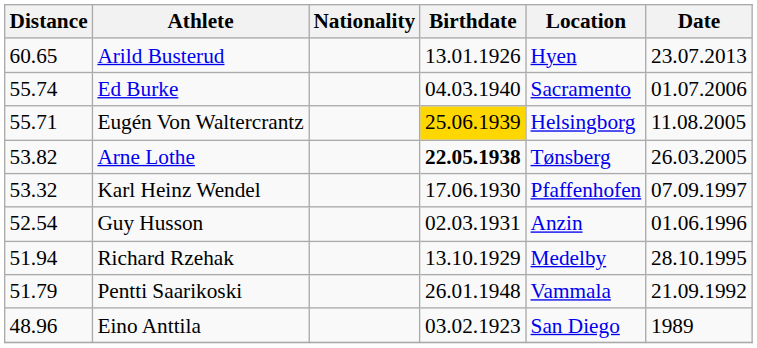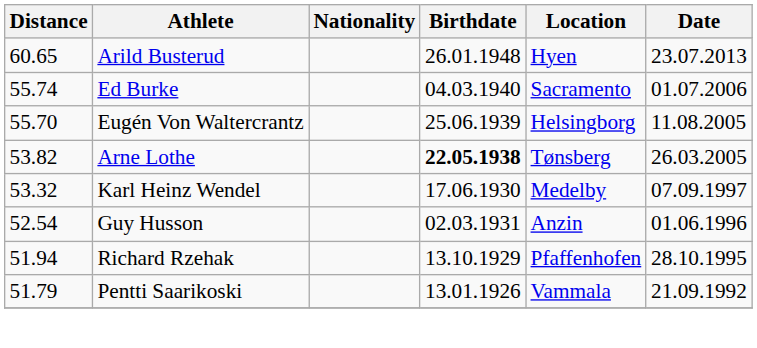Arild Busterud | Birthdate: 13.01.1926 -> 26.01.1948
Eugén Von Waltercrantz | Distance: 55.71 -> 55.70
Eugén Von Waltercrantz | Birthdate: gold background -> no background
Karl Heinz Wendel | Location: Pfaffenhofen -> Medelby
Richard Rzehak | Location: Medelby -> Pfaffenhofen
Pentti Saarikoski | Birthdate: 26.01.1948 -> 13.01.1926
- row: 48.96 | Eino Anttila | 03.02.1923 | San Diego | 1989
